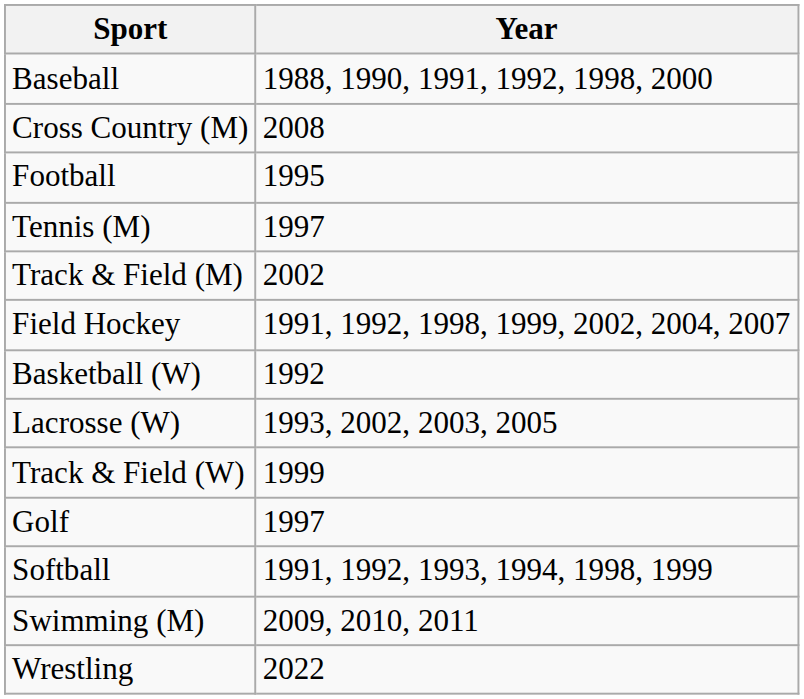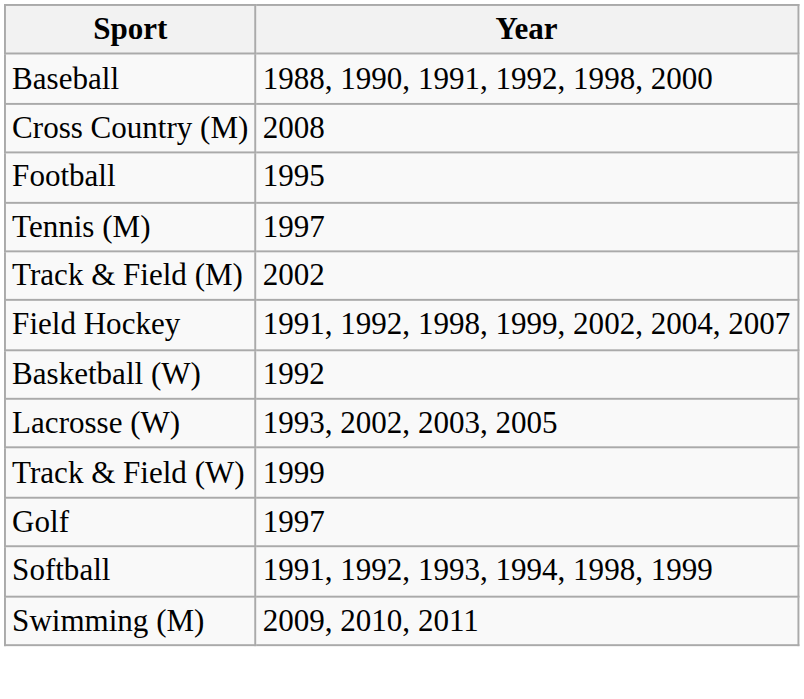- row: Wrestling | 2022
